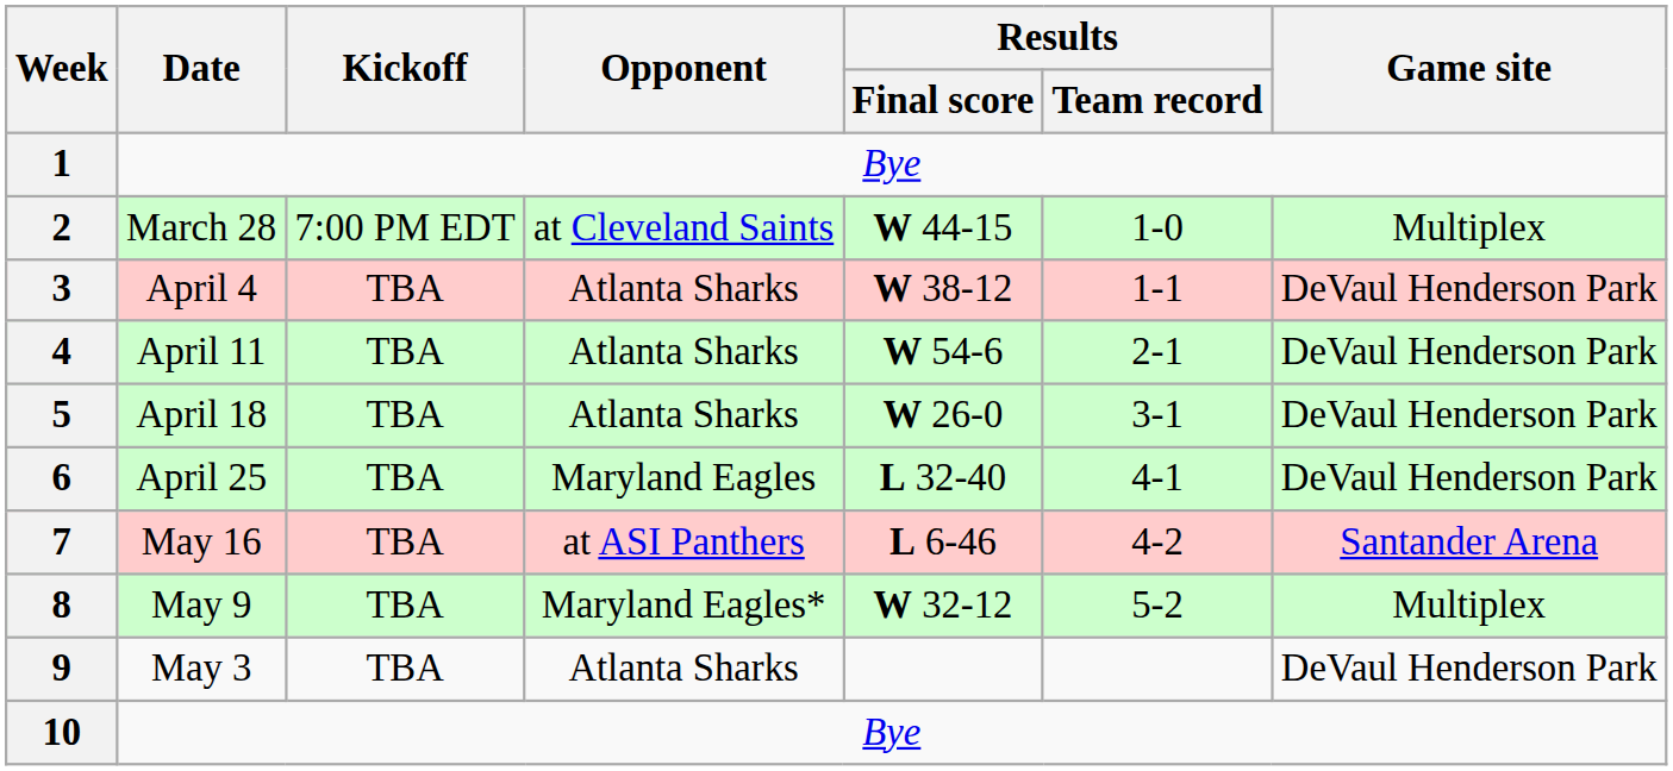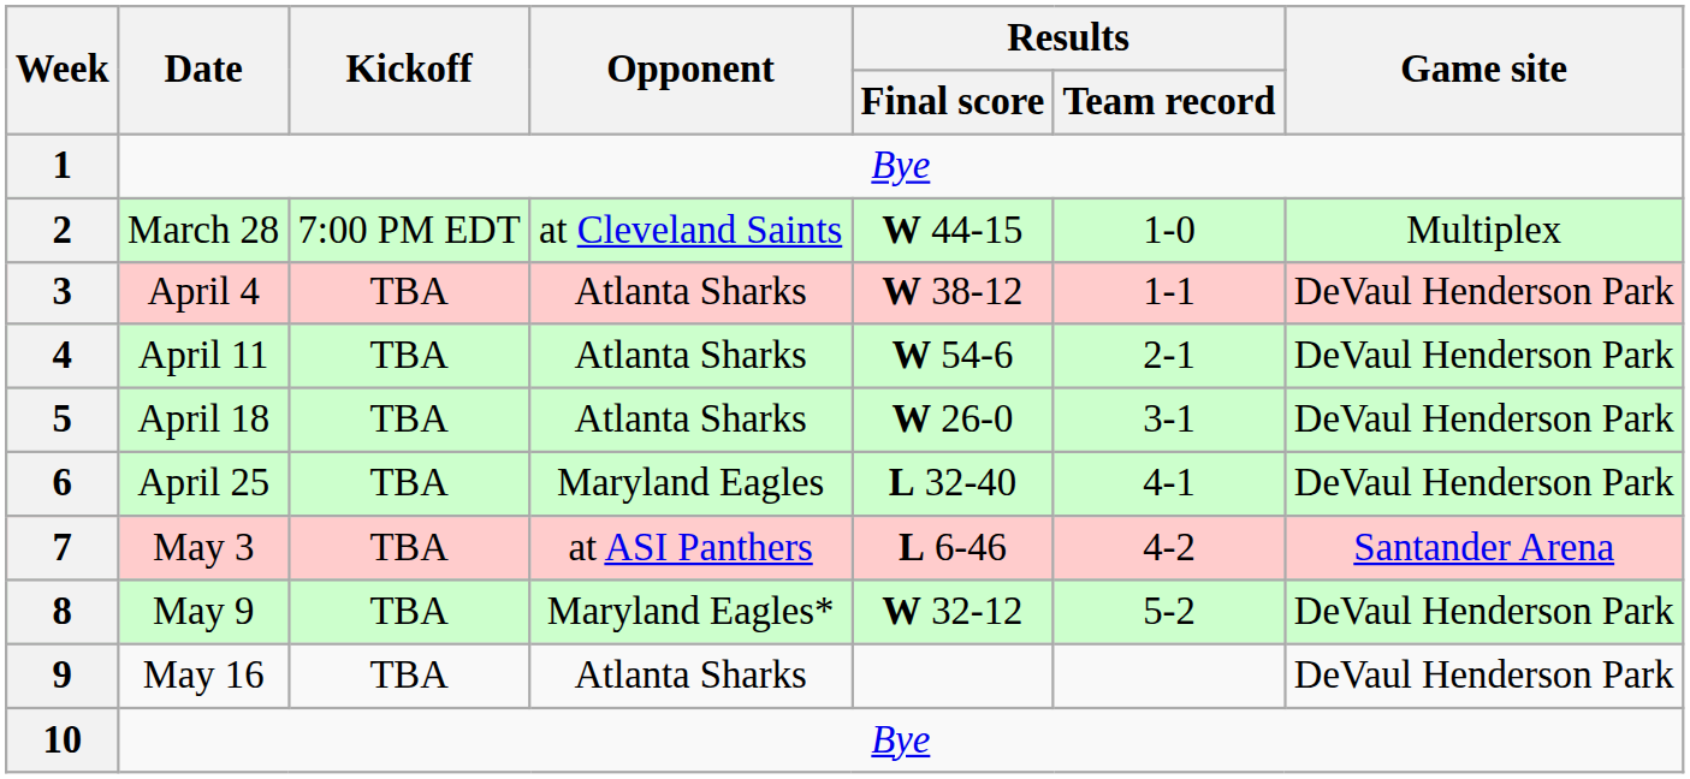7 | Date: May 16 -> May 3
8 | Game site: Multiplex -> DeVaul Henderson Park
9 | Date: May 3 -> May 16
